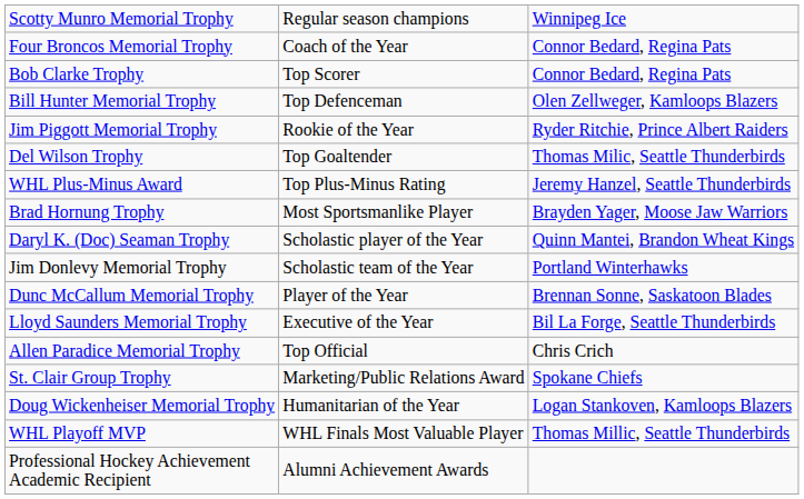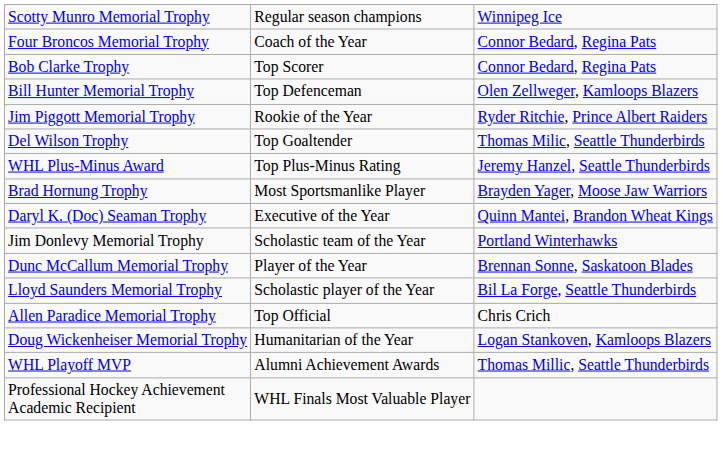Daryl K. (Doc) Seaman Trophy | column 2: Scholastic player of the Year -> Executive of the Year
Lloyd Saunders Memorial Trophy | column 2: Executive of the Year -> Scholastic player of the Year
- row: St. Clair Group Trophy | Marketing/Public Relations Award | Spokane Chiefs
WHL Playoff MVP | column 2: WHL Finals Most Valuable Player -> Alumni Achievement Awards
Professional Hockey Achievement Academic Recipient | column 2: Alumni Achievement Awards -> WHL Finals Most Valuable Player
